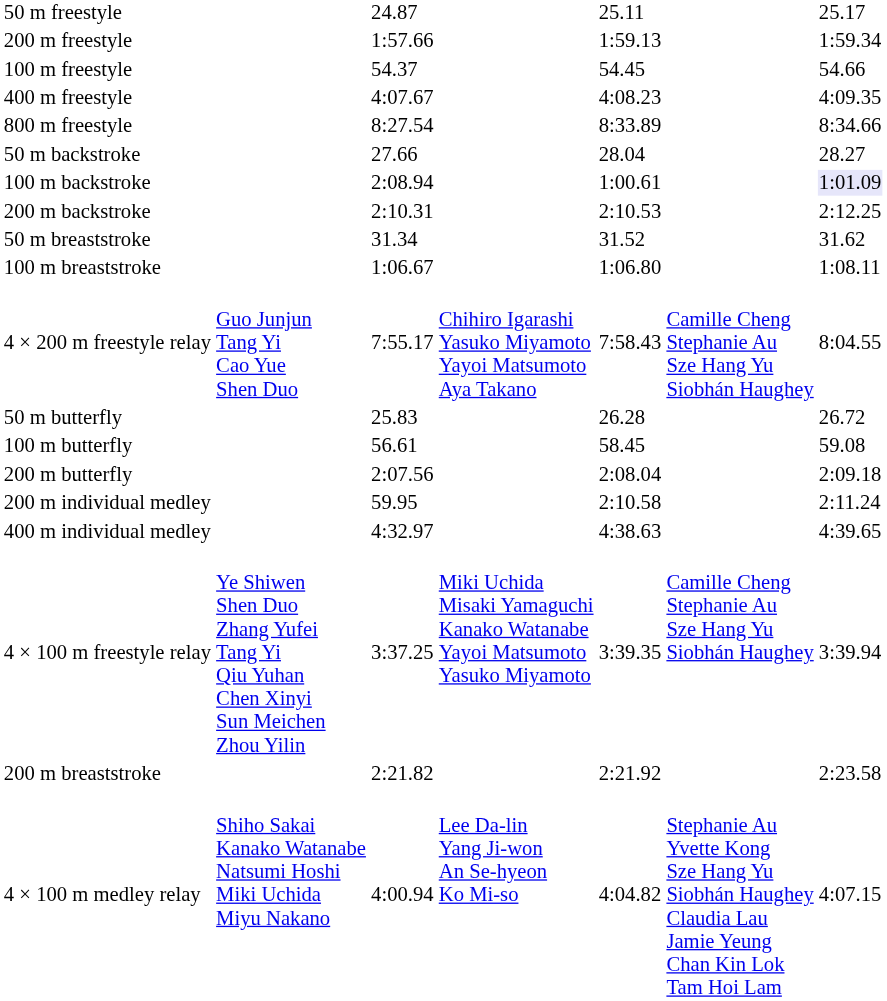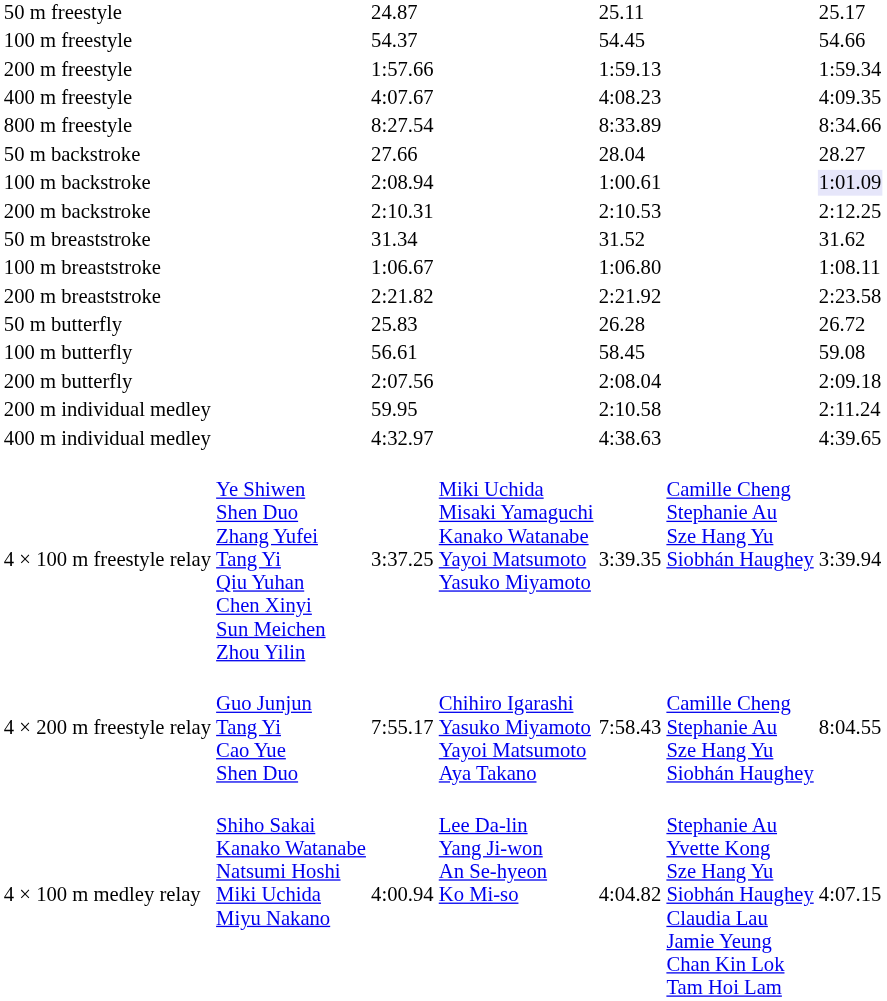rows swapped: 100 m freestyle <-> 200 m freestyle
rows swapped: 200 m breaststroke <-> 4 × 200 m freestyle relay
